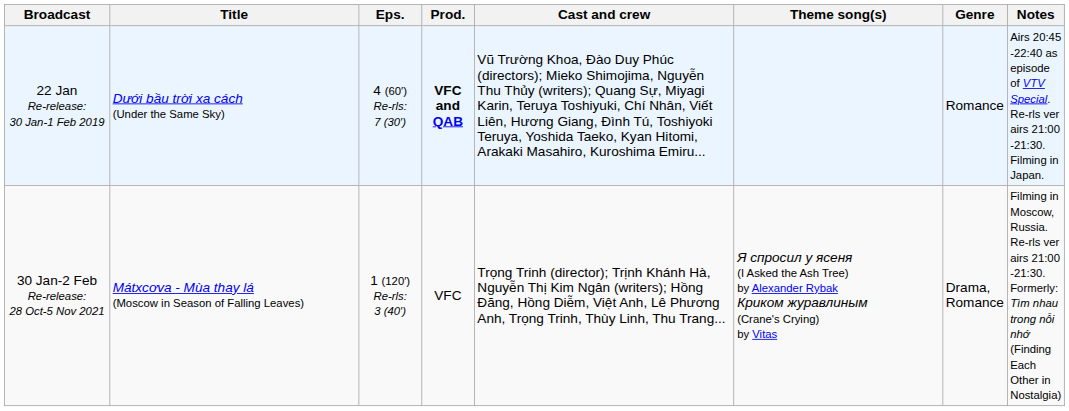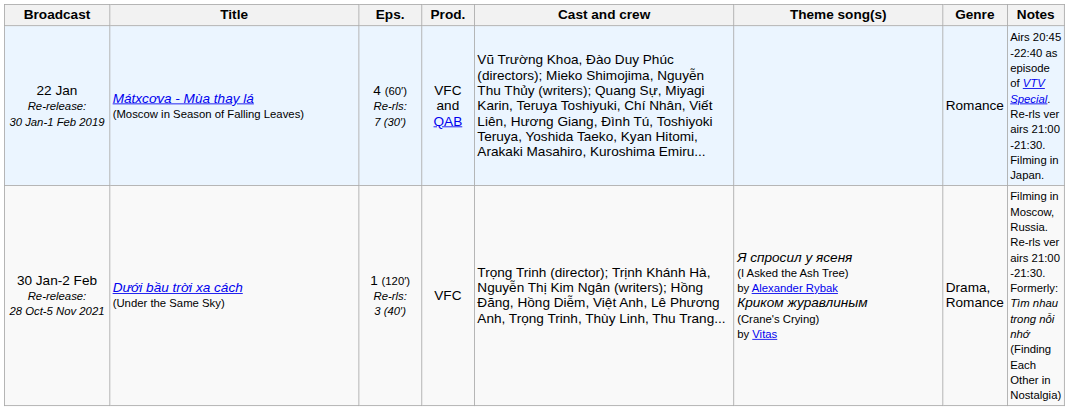22 Jan Re-release: 30 Jan-1 Feb 2019 | Title: Dưới bầu trời xa cách (Under the Same Sky) -> Mátxcơva - Mùa thay lá (Moscow in Season of Falling Leaves)
22 Jan Re-release: 30 Jan-1 Feb 2019 | Prod.: bold -> normal
30 Jan-2 Feb Re-release: 28 Oct-5 Nov 2021 | Title: Mátxcơva - Mùa thay lá (Moscow in Season of Falling Leaves) -> Dưới bầu trời xa cách (Under the Same Sky)
